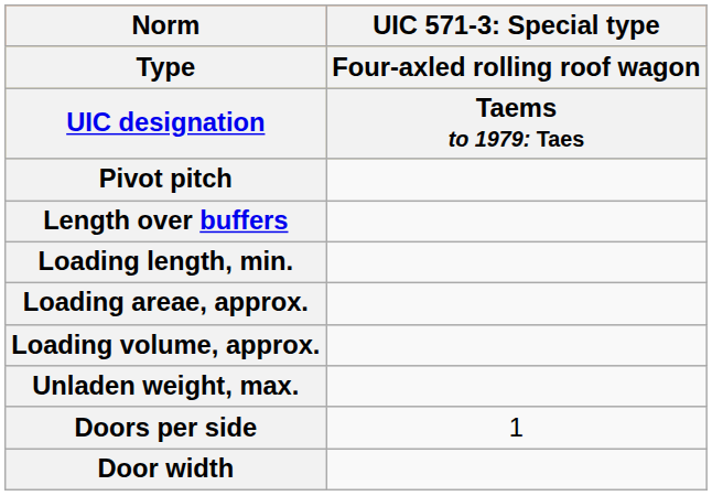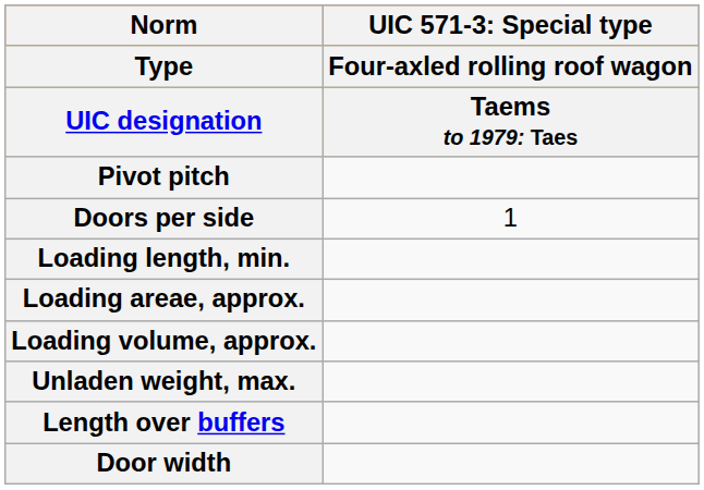rows swapped: Length over buffers <-> Doors per side
